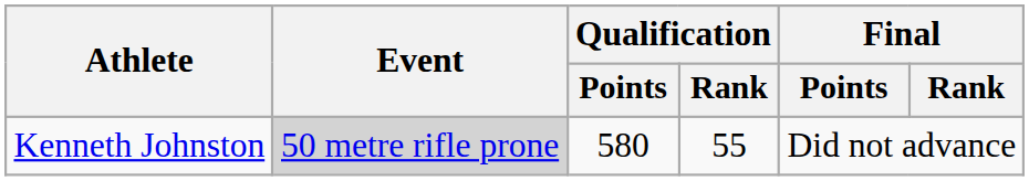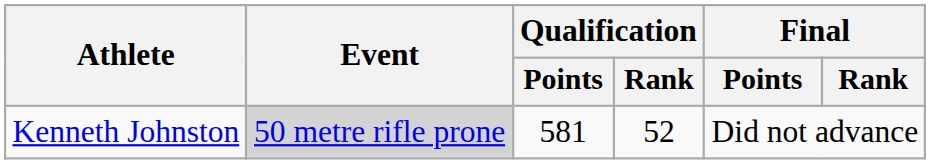Kenneth Johnston | Qualification / Points: 580 -> 581
Kenneth Johnston | Qualification / Rank: 55 -> 52
